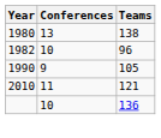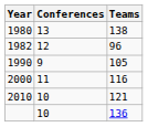1982 | Conferences: 10 -> 12
+ row: 2000 | 11 | 116
2010 | Conferences: 11 -> 10
